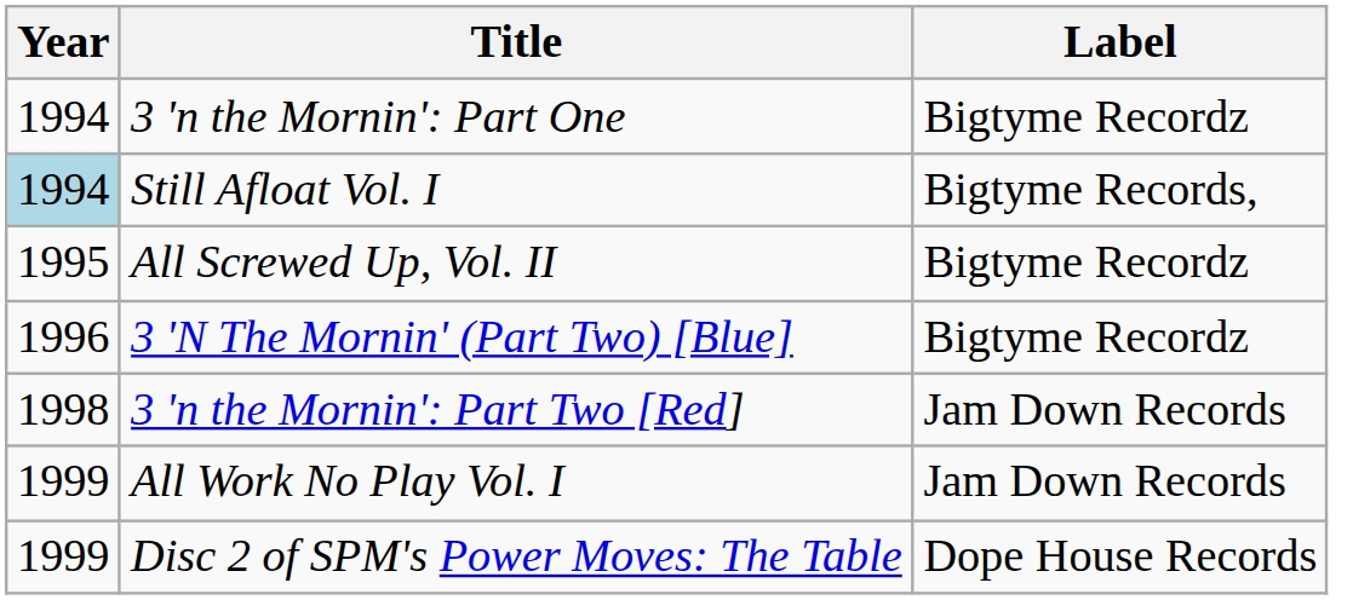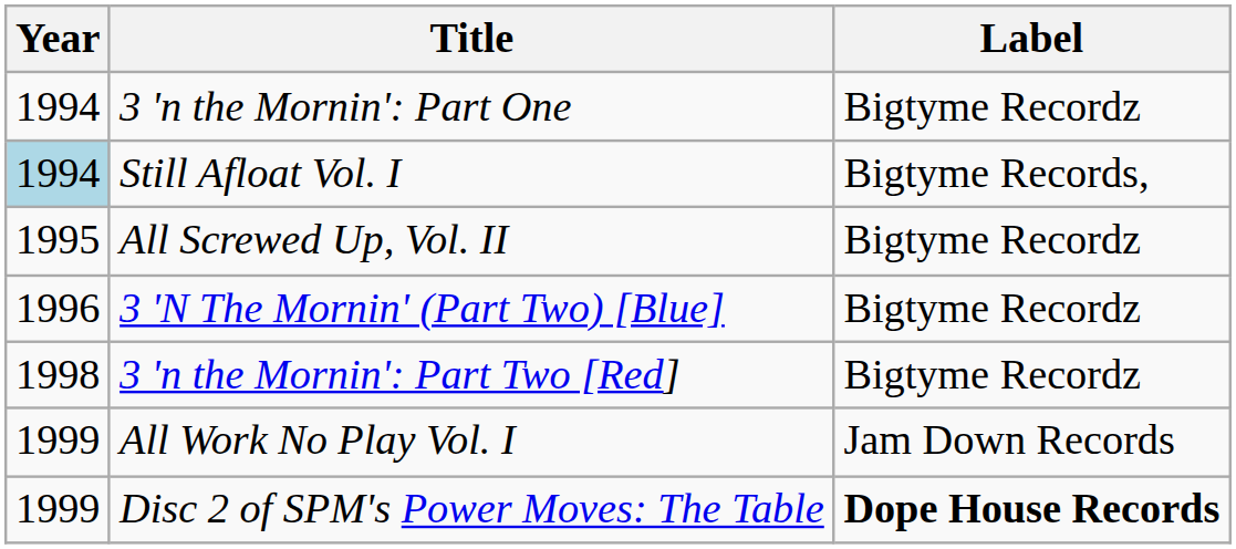3 'n the Mornin': Part Two [Red] | Label: Jam Down Records -> Bigtyme Recordz
Disc 2 of SPM's Power Moves: The Table | Label: normal -> bold
